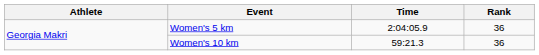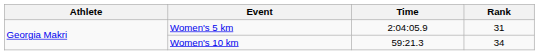Women's 5 km | Rank: 36 -> 31
Women's 10 km | Rank: 36 -> 34
